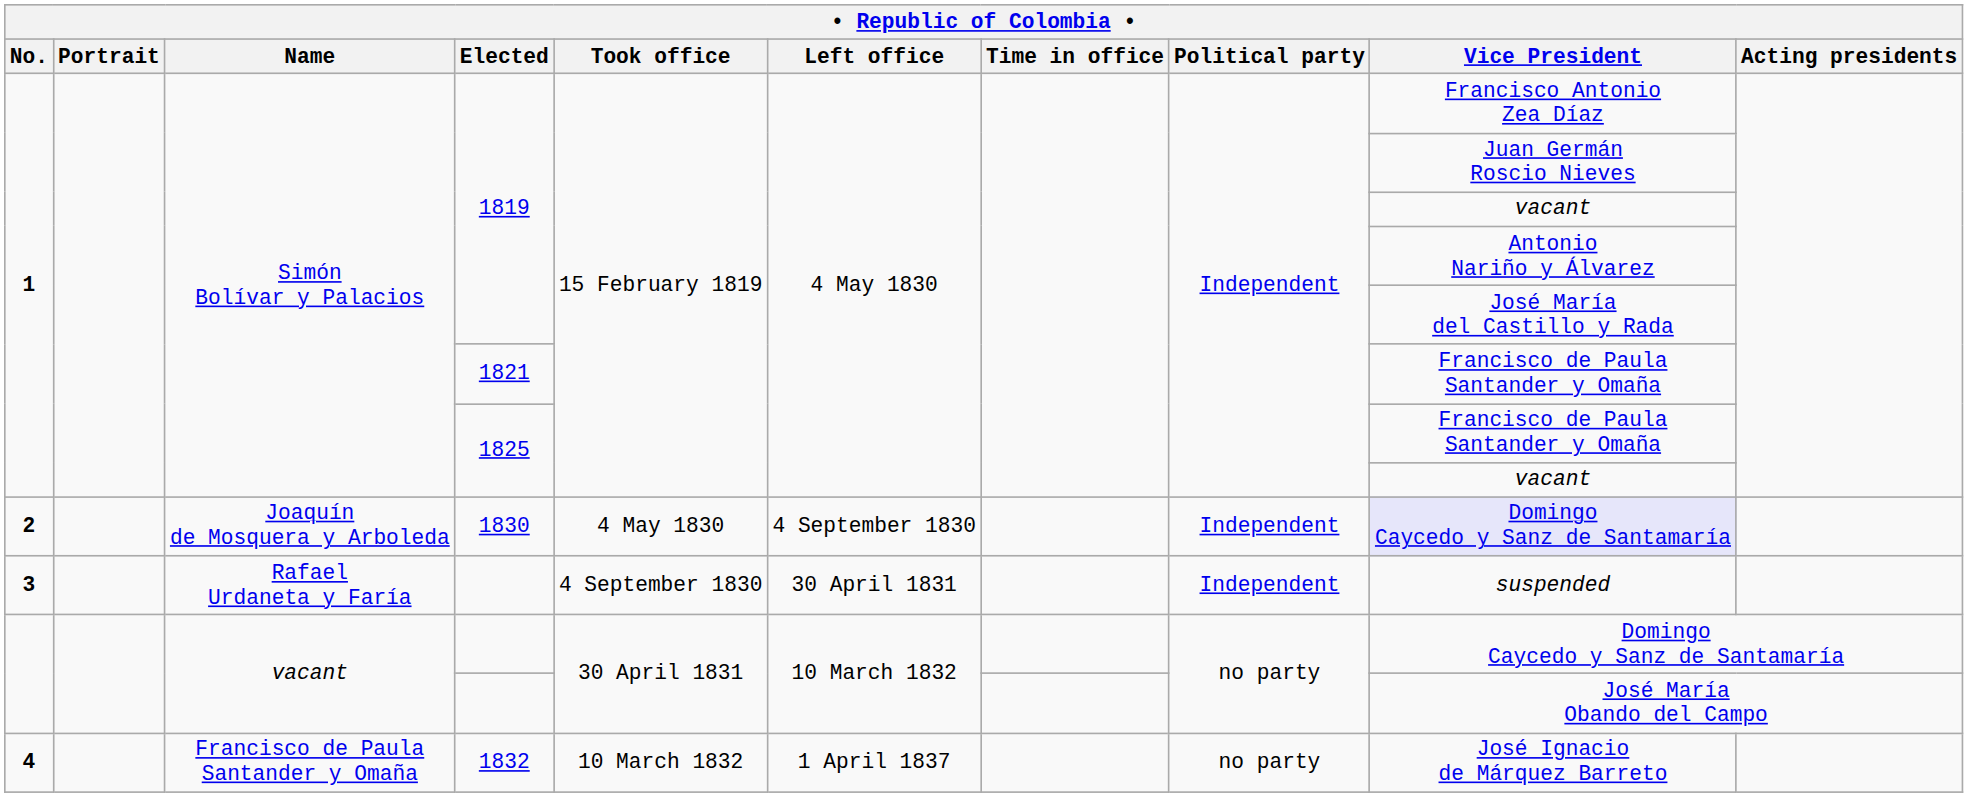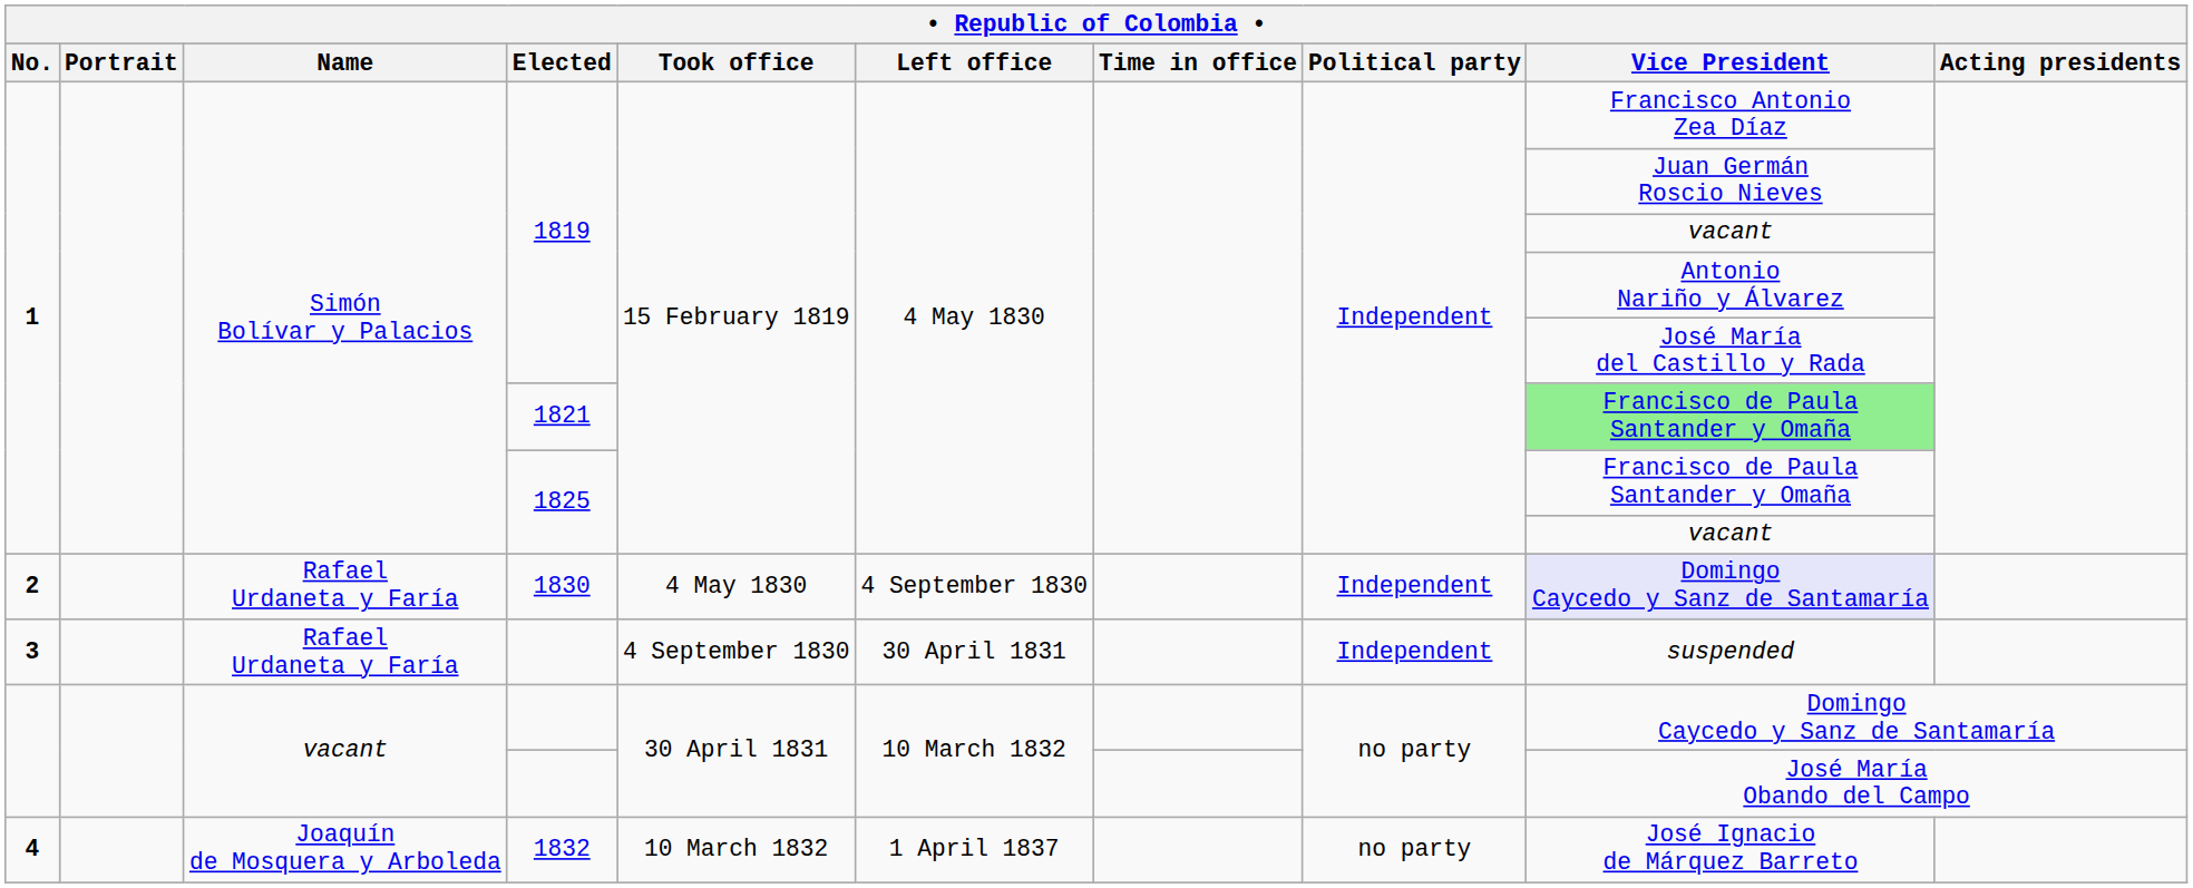1821 | Vice President: no background -> lightgreen background
1830 | Name: Joaquín de Mosquera y Arboleda -> Rafael Urdaneta y Faría
1832 | Name: Francisco de Paula Santander y Omaña -> Joaquín de Mosquera y Arboleda
